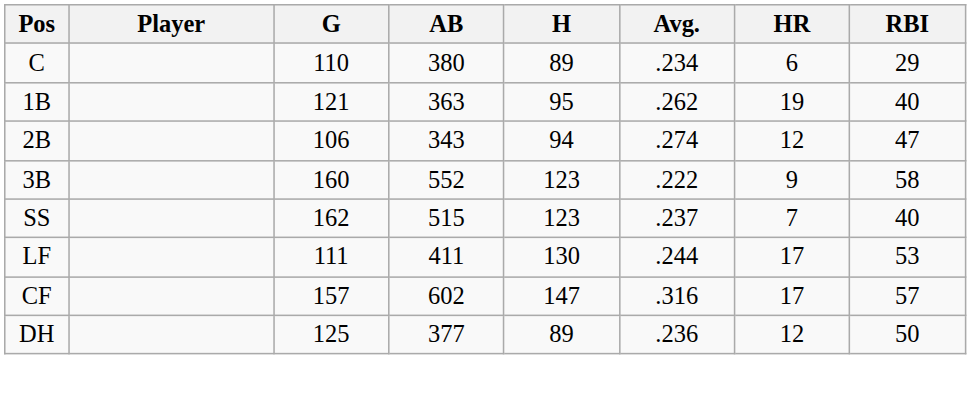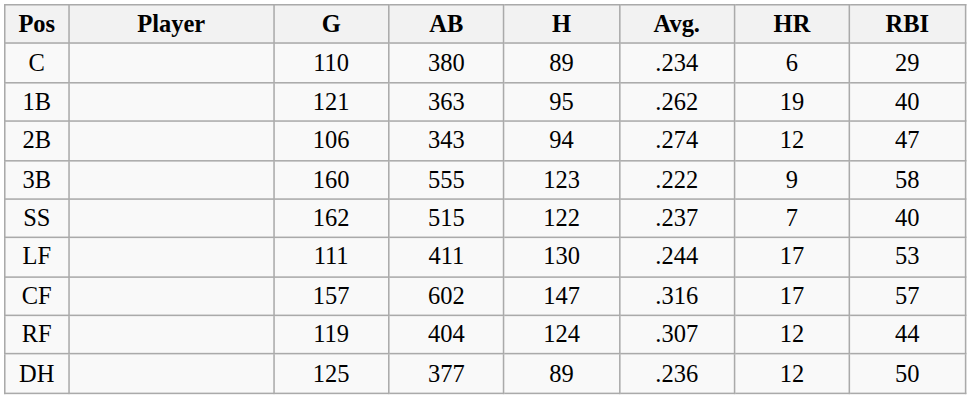3B | AB: 552 -> 555
SS | H: 123 -> 122
+ row: RF | 119 | 404 | 124 | .307 | 12 | 44
